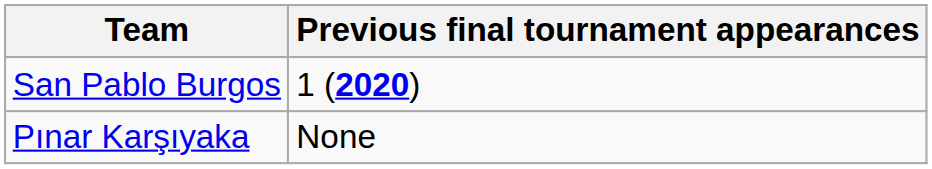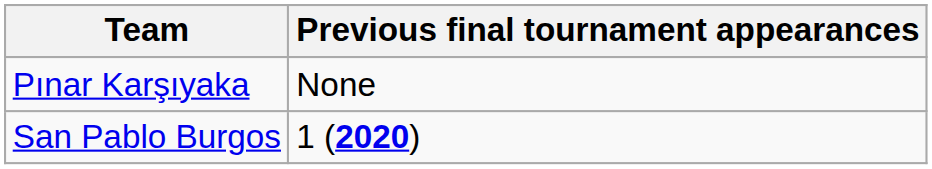rows swapped: San Pablo Burgos <-> Pınar Karşıyaka
